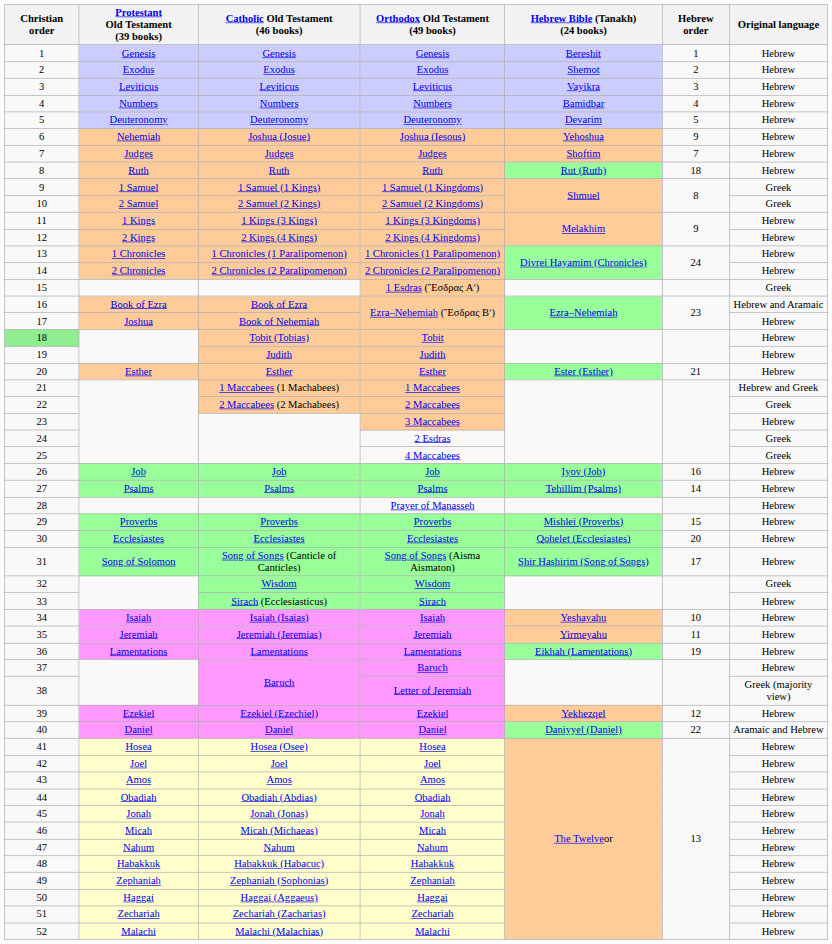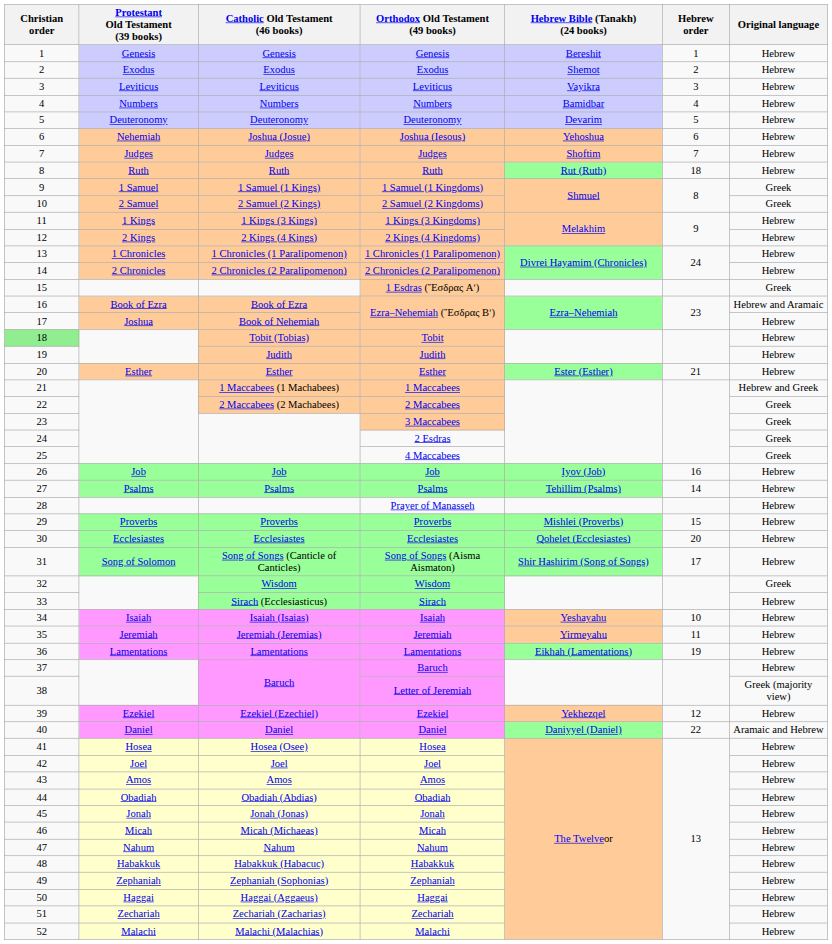Joshua (Iesous) | Hebrew order: 9 -> 6
3 Maccabees | Original language: Hebrew -> Greek
